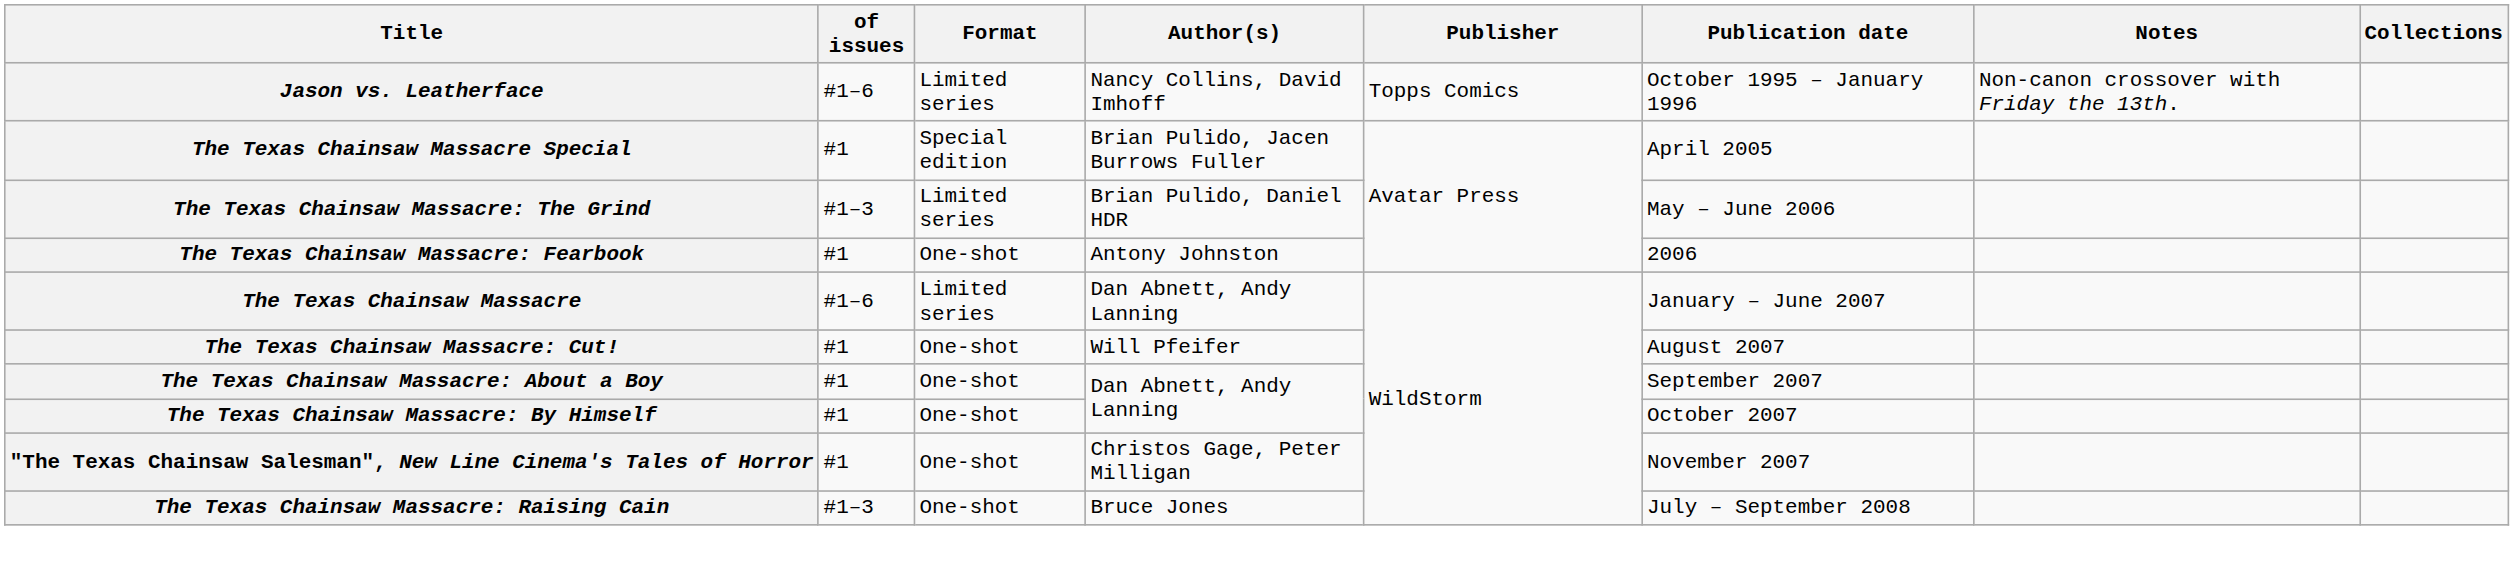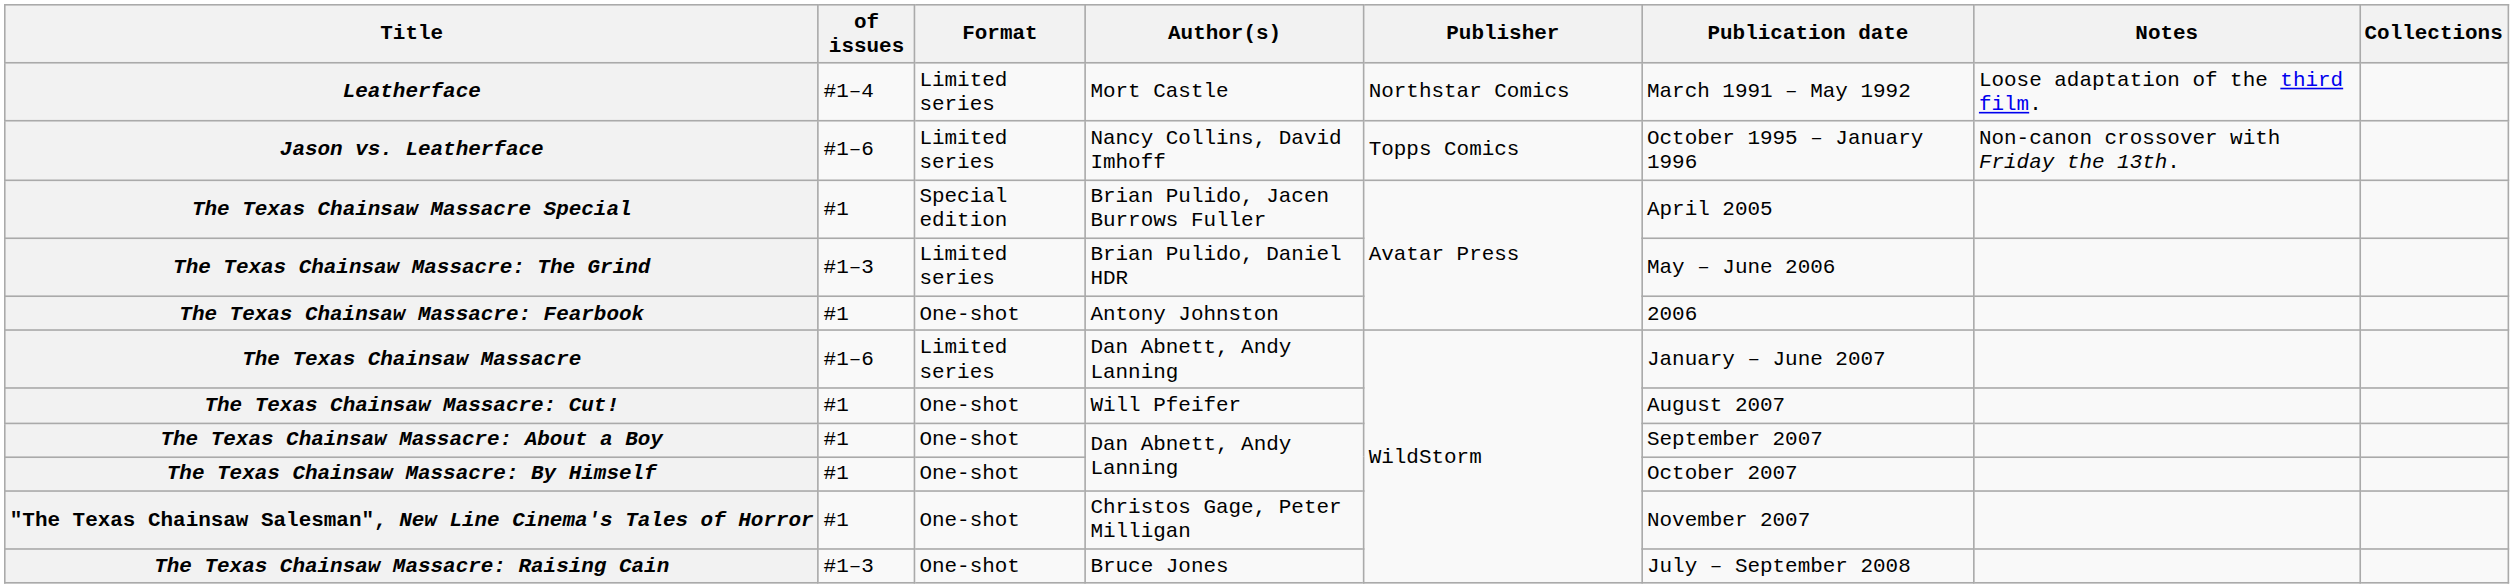+ row: Leatherface | #1–4 | Limited series | Mort Castle | Northstar Comics | March 1991 – May 1992 | Loose adaptation of the third film.
